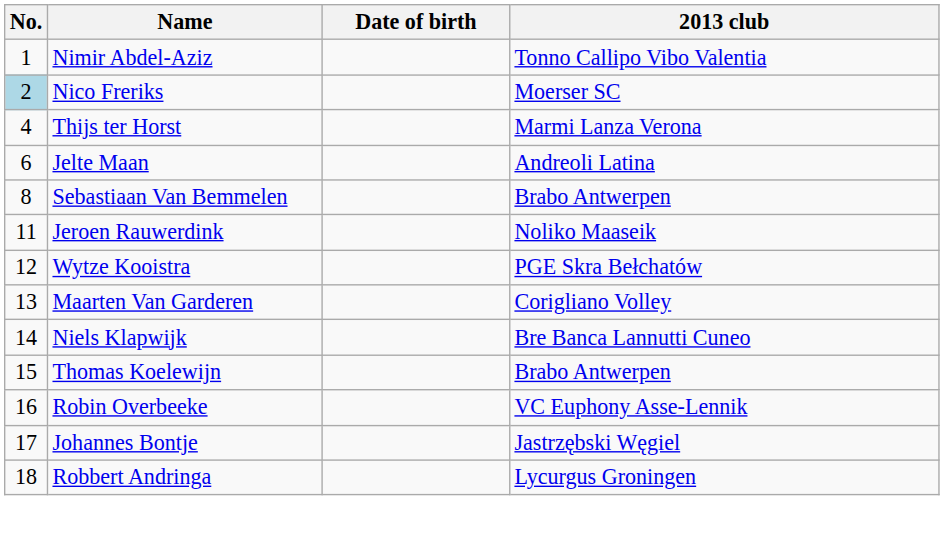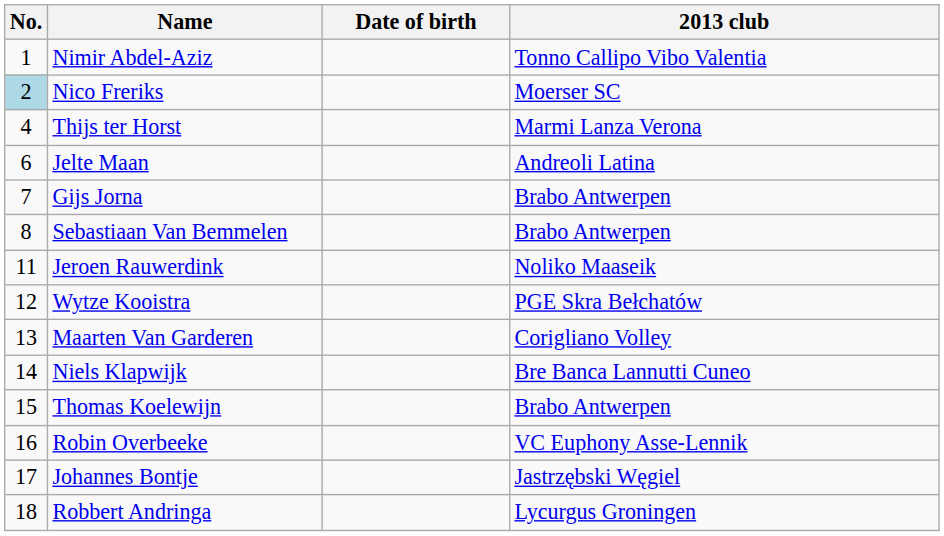+ row: 7 | Gijs Jorna | Brabo Antwerpen
